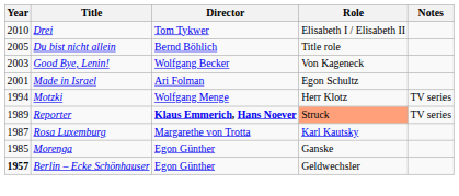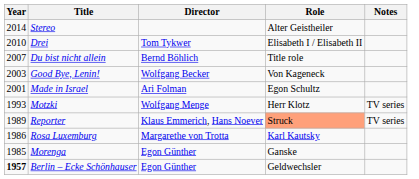+ row: 2014 | Stereo | Alter Geistheiler
Du bist nicht allein | Year: 2005 -> 2007
Motzki | Year: 1994 -> 1993
Reporter | Director: bold -> normal
Rosa Luxemburg | Year: 1987 -> 1986
